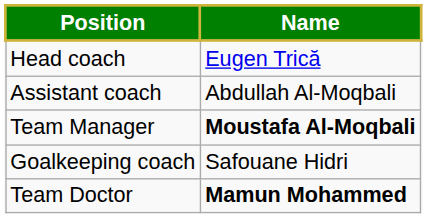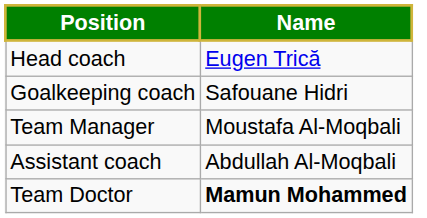rows swapped: Assistant coach <-> Goalkeeping coach
Team Manager | Name: bold -> normal
